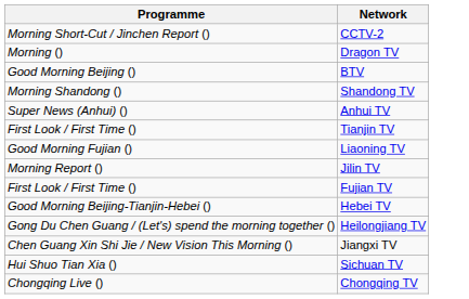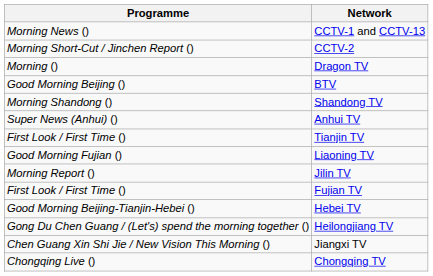+ row: Morning News () | CCTV-1 and CCTV-13
- row: Hui Shuo Tian Xia () | Sichuan TV
